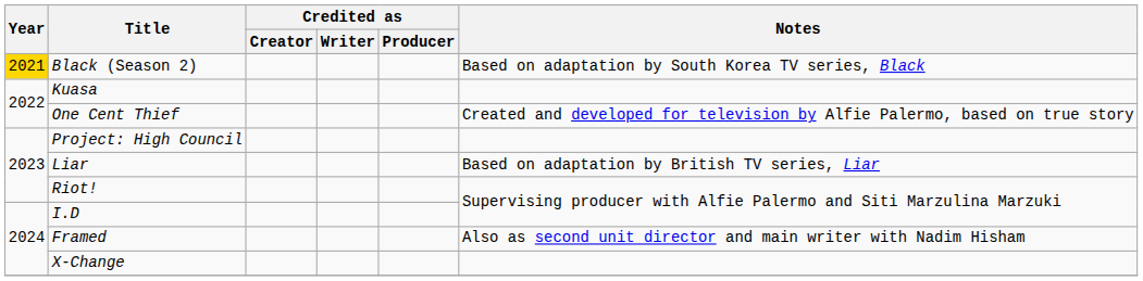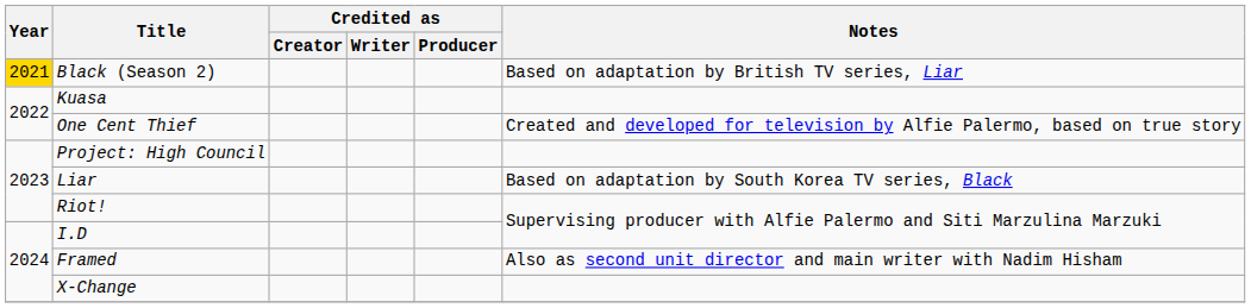Black (Season 2) | Notes: Based on adaptation by South Korea TV series, Black -> Based on adaptation by British TV series, Liar
Liar | Notes: Based on adaptation by British TV series, Liar -> Based on adaptation by South Korea TV series, Black
